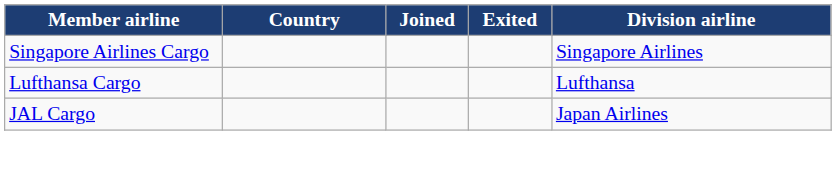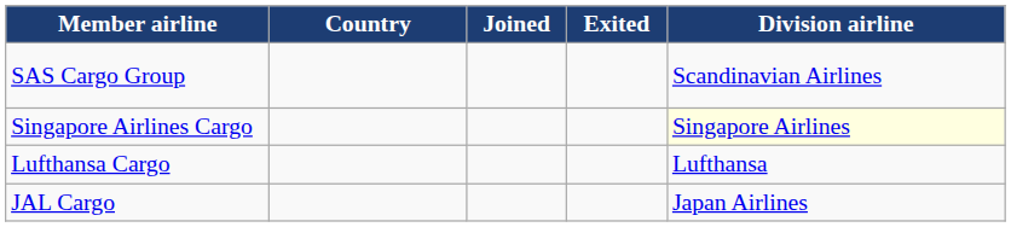+ row: SAS Cargo Group | Scandinavian Airlines
Singapore Airlines Cargo | Division airline: no background -> lightyellow background
